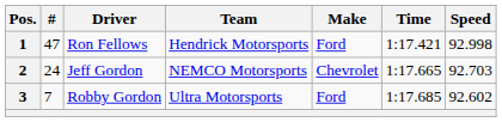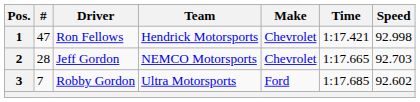1 | Make: Ford -> Chevrolet
2 | #: 24 -> 28
